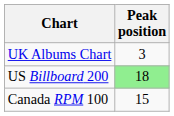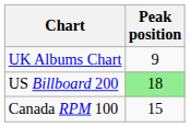UK Albums Chart | Peak position: 3 -> 9
